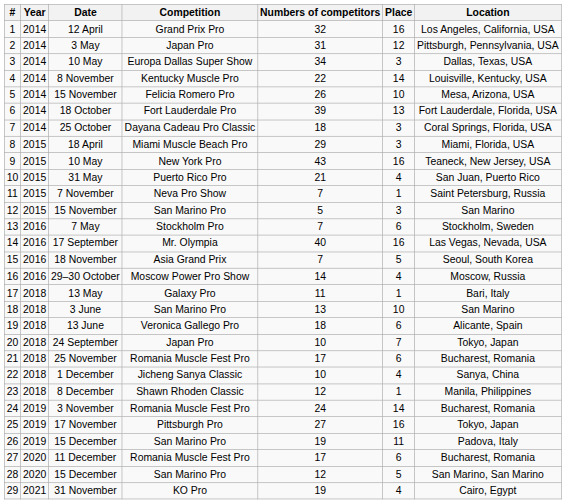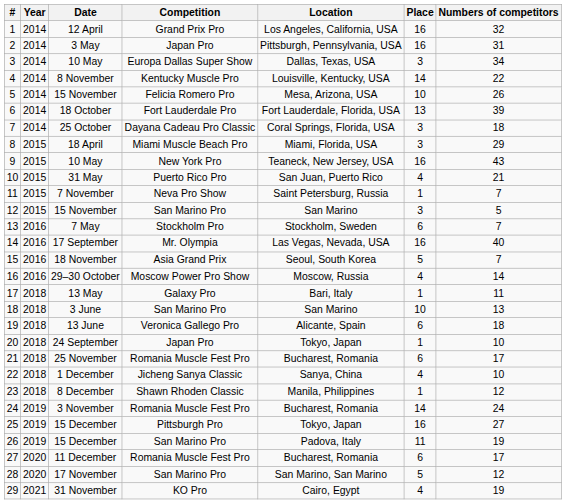columns swapped: Location <-> Numbers of competitors
2 | Place: 12 -> 16
20 | Place: 7 -> 1
25 | Date: 17 November -> 15 December
28 | Date: 15 December -> 17 November
